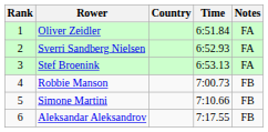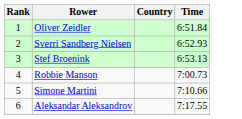- column: Notes | FA | FA | FA | FB | FB | FB
